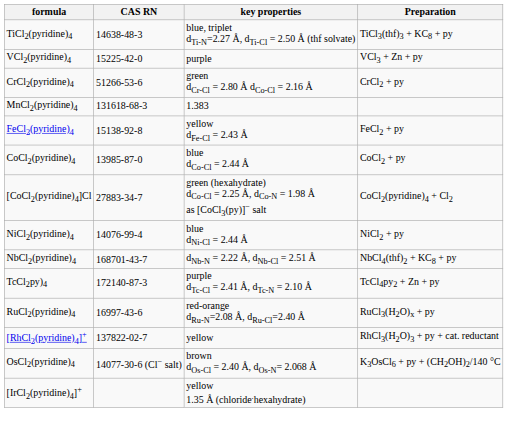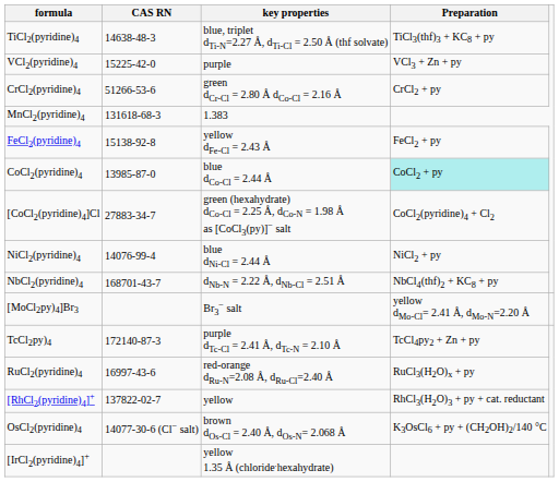CoCl2(pyridine)4 | Preparation: no background -> paleturquoise background
+ row: [MoCl2py)4]Br3 | Br3− salt | yellow dMo-Cl= 2.41 Å, dMo-N=2.20 Å
